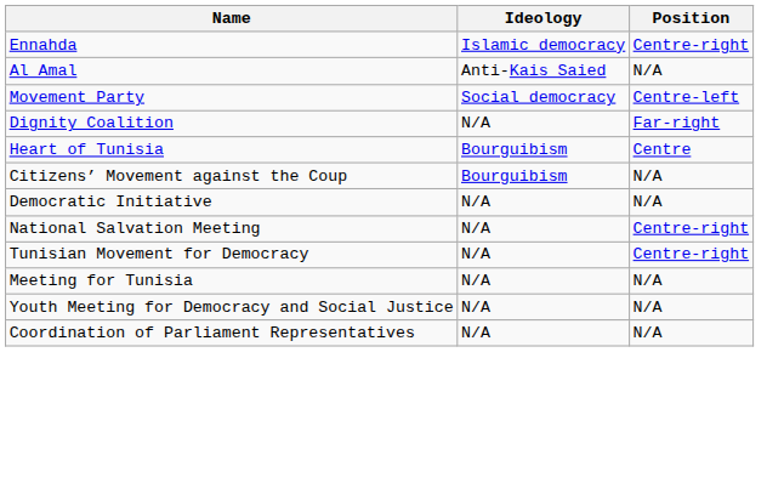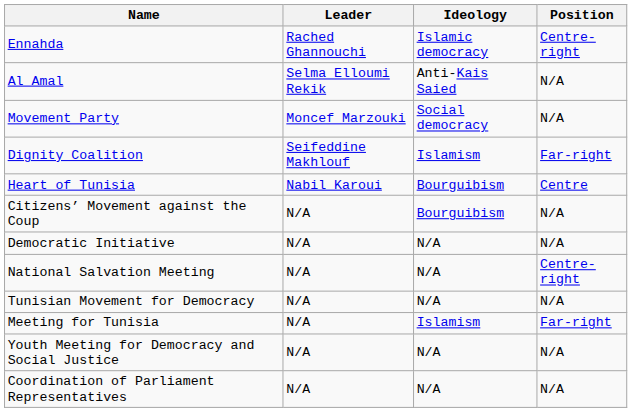+ column: Leader | Rached Ghannouchi | Selma Elloumi Rekik | Moncef Marzouki | Seifeddine Makhlouf | Nabil Karoui | N/A | N/A | N/A | N/A | N/A | N/A | N/A
Movement Party | Position: Centre-left -> N/A
Dignity Coalition | Ideology: N/A -> Islamism
Tunisian Movement for Democracy | Position: Centre-right -> N/A
Meeting for Tunisia | Ideology: N/A -> Islamism
Meeting for Tunisia | Position: N/A -> Far-right
